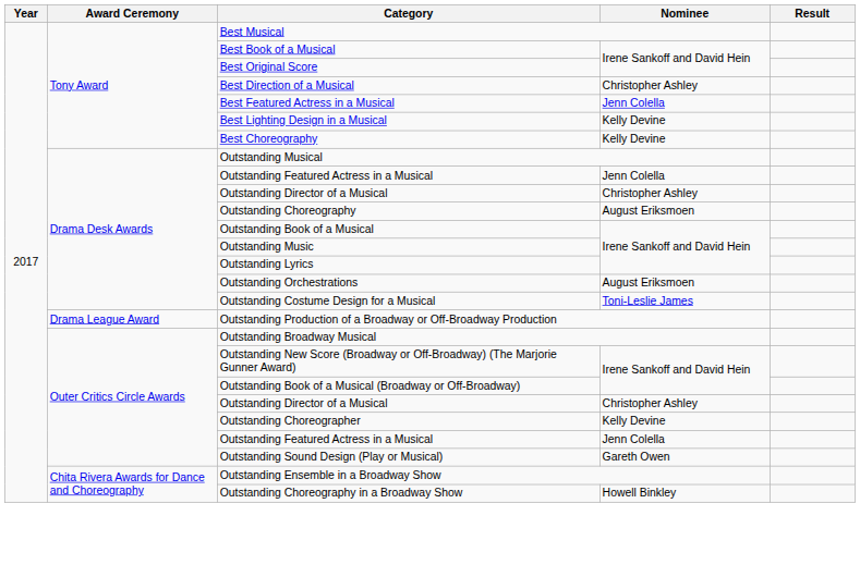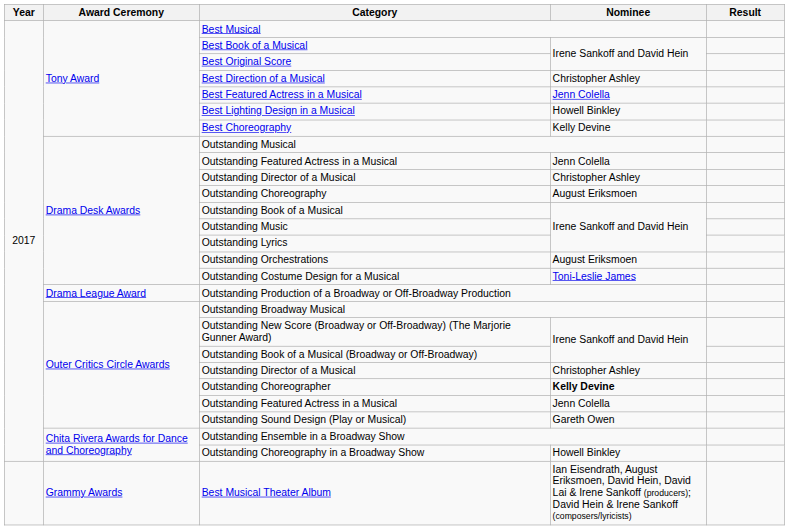Best Lighting Design in a Musical | Nominee: Kelly Devine -> Howell Binkley
Outstanding Choreographer | Nominee: normal -> bold
+ row: Grammy Awards | Best Musical Theater Album | Ian Eisendrath, August Eriksmoen, David Hein, David Lai & Irene Sankoff (producers); David Hein & Irene Sankoff (composers/lyricists)
